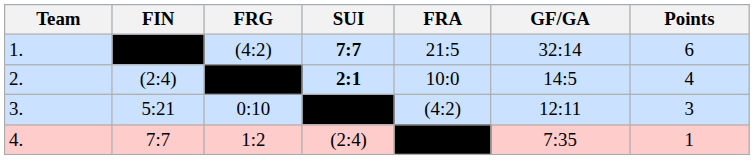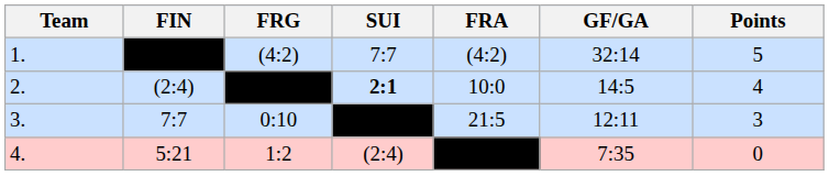1. | SUI: bold -> normal
1. | FRA: 21:5 -> (4:2)
1. | Points: 6 -> 5
3. | FIN: 5:21 -> 7:7
3. | FRA: (4:2) -> 21:5
4. | FIN: 7:7 -> 5:21
4. | Points: 1 -> 0
